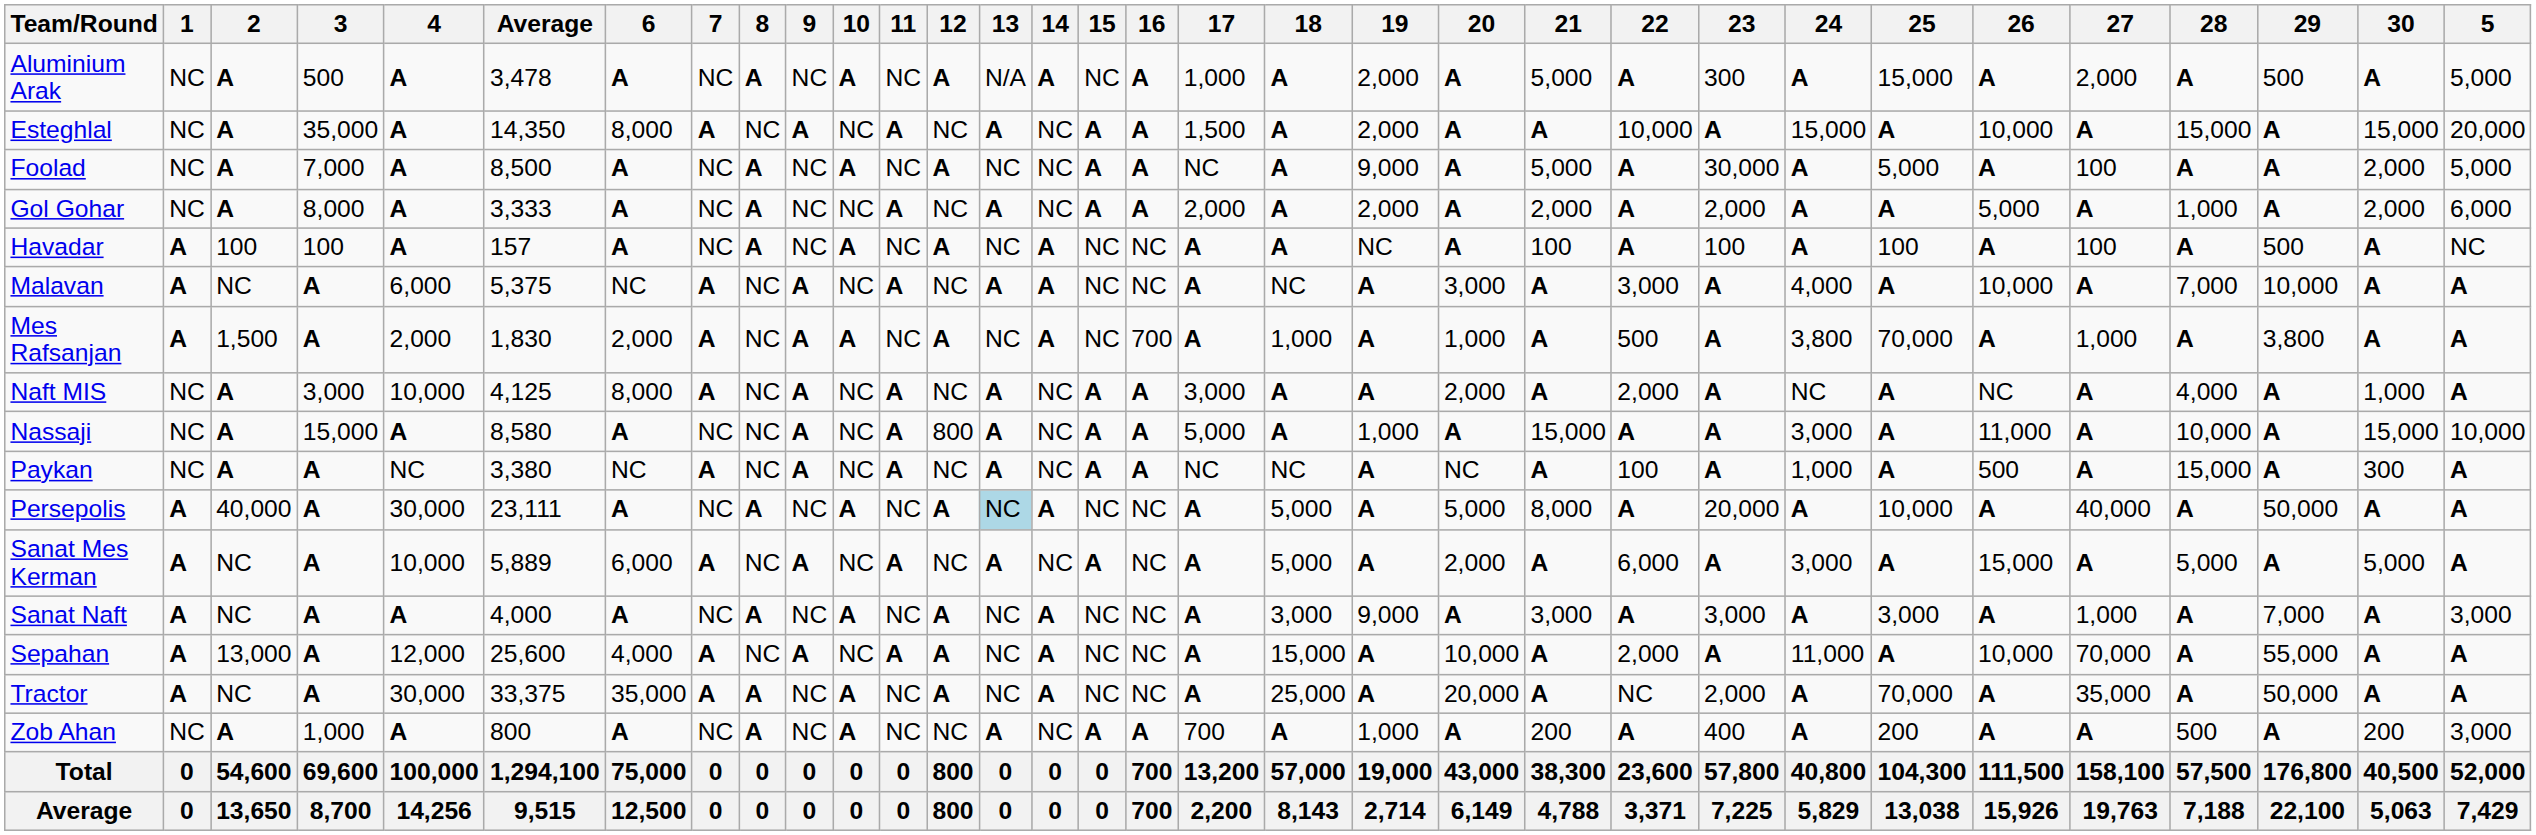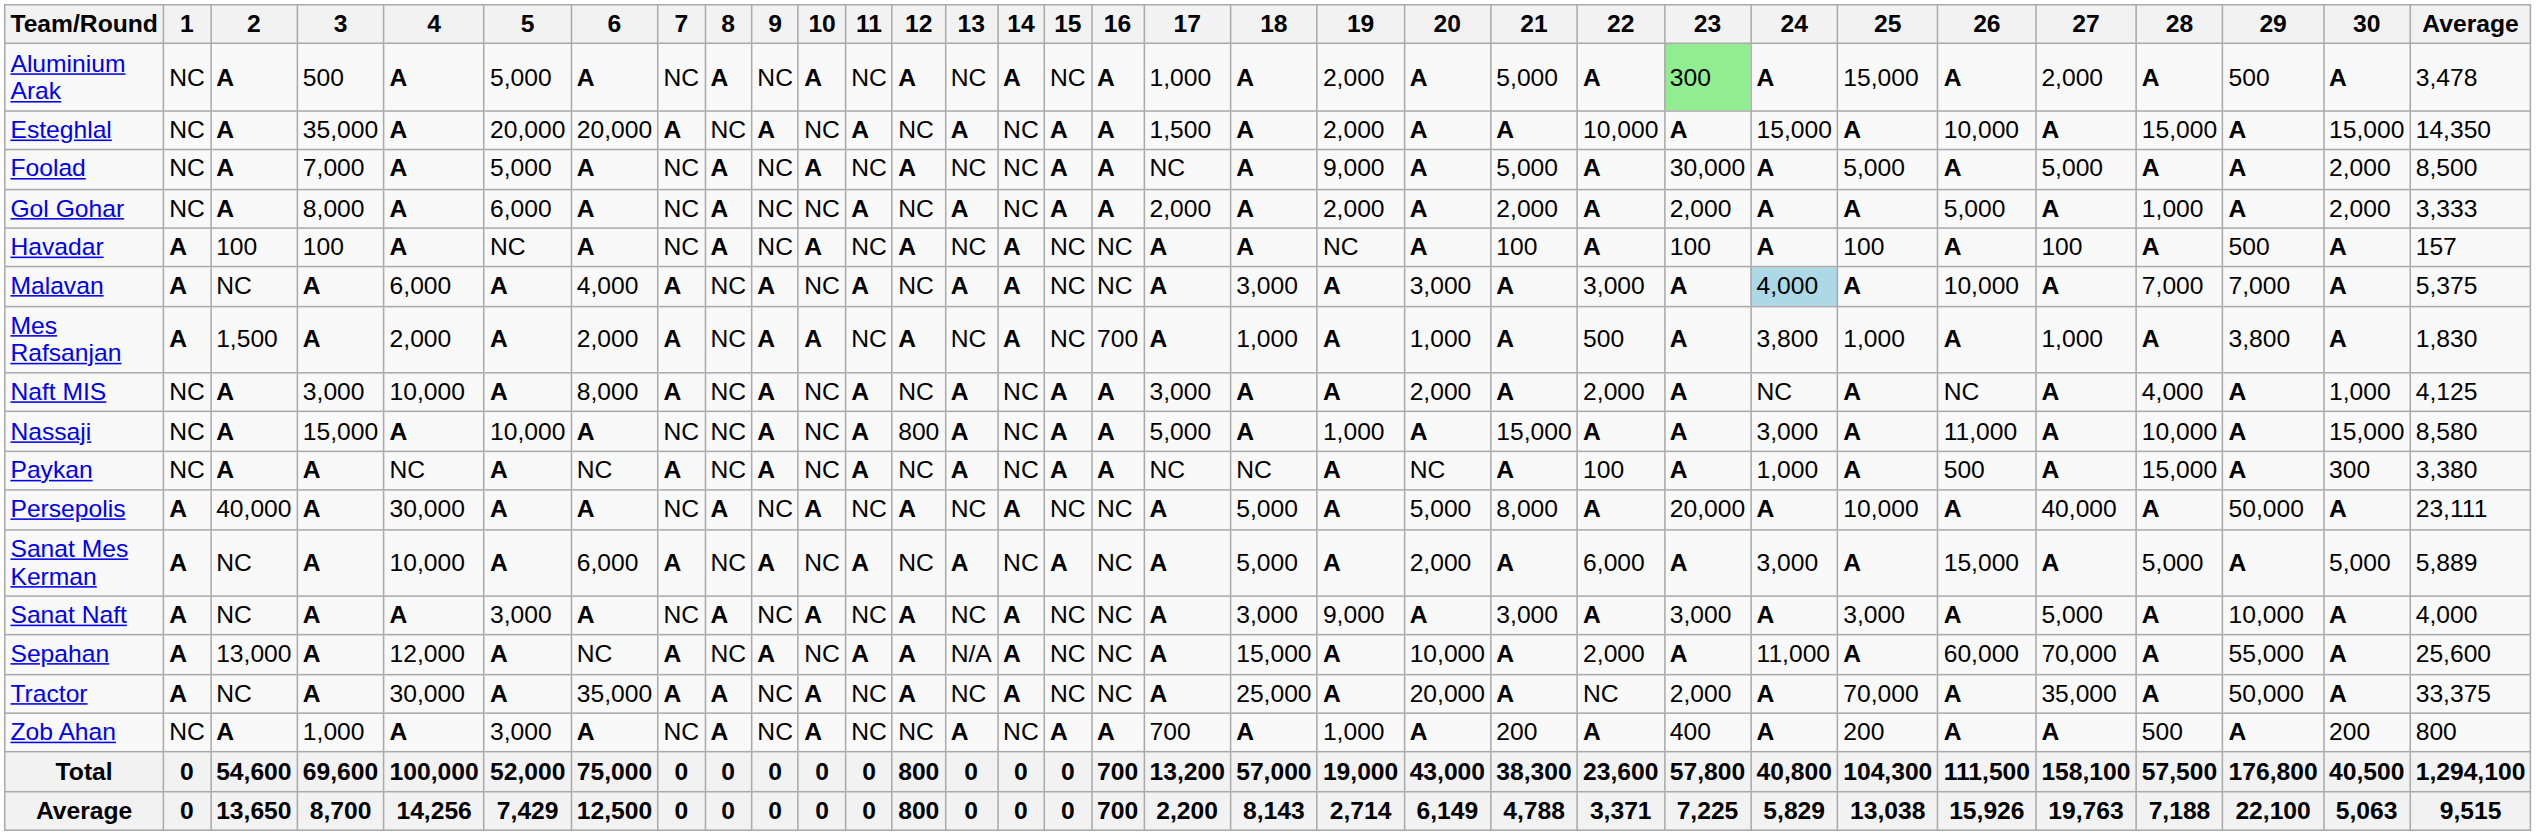columns swapped: 5 <-> Average
Aluminium Arak | 13: N/A -> NC
Aluminium Arak | 23: no background -> lightgreen background
Esteghlal | 6: 8,000 -> 20,000
Foolad | 27: 100 -> 5,000
Malavan | 6: NC -> 4,000
Malavan | 18: NC -> 3,000
Malavan | 24: no background -> lightblue background
Malavan | 29: 10,000 -> 7,000
Mes Rafsanjan | 25: 70,000 -> 1,000
Persepolis | 13: lightblue background -> no background
Sanat Naft | 27: 1,000 -> 5,000
Sanat Naft | 29: 7,000 -> 10,000
Sepahan | 6: 4,000 -> NC
Sepahan | 13: NC -> N/A
Sepahan | 26: 10,000 -> 60,000
